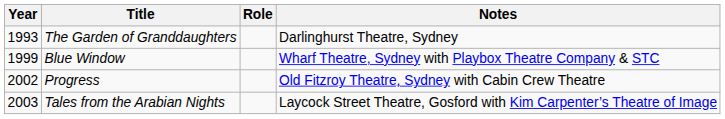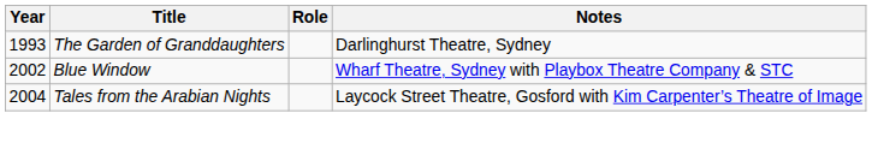Blue Window | Year: 1999 -> 2002
- row: 2002 | Progress | Old Fitzroy Theatre, Sydney with Cabin Crew Theatre
Tales from the Arabian Nights | Year: 2003 -> 2004
